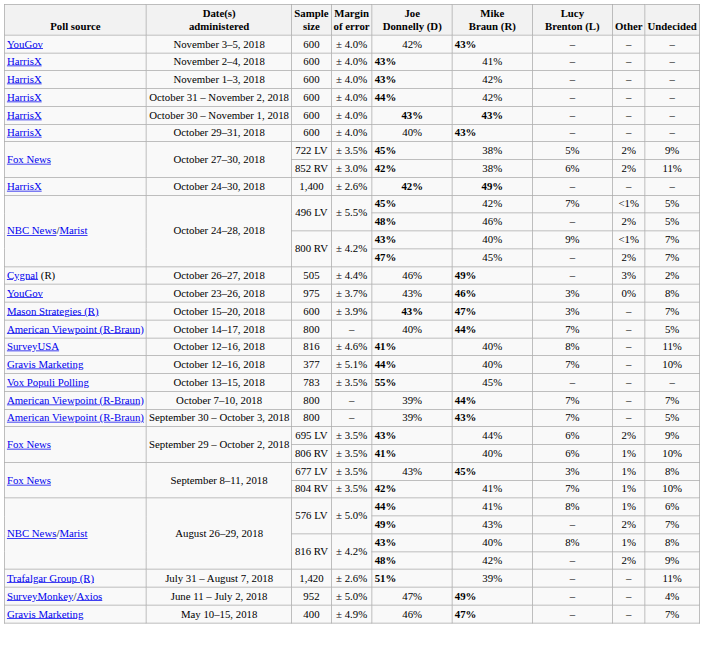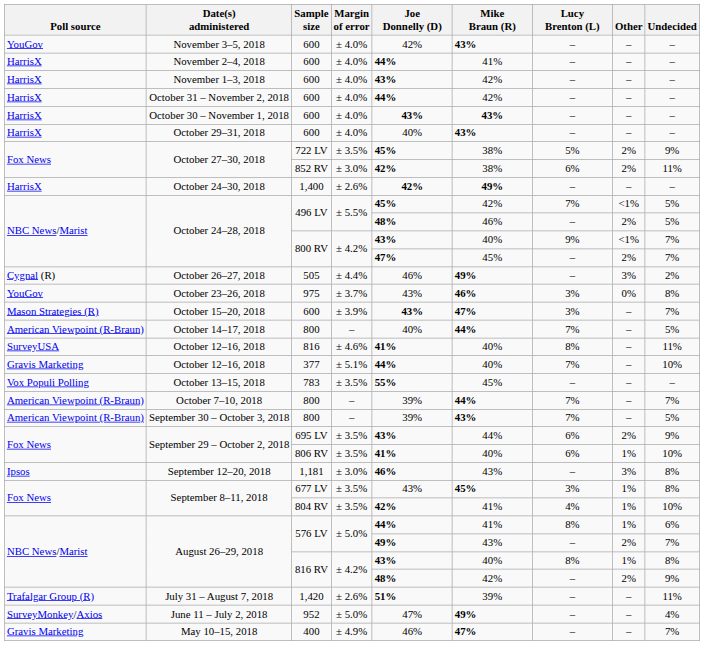November 2–4, 2018 | Joe Donnelly (D): 43% -> 44%
+ row: Ipsos | September 12–20, 2018 | 1,181 | ± 3.0% | 46% | 43% | – | 3% | 8%
September 8–11, 2018 / 804 RV | Lucy Brenton (L): 7% -> 4%
